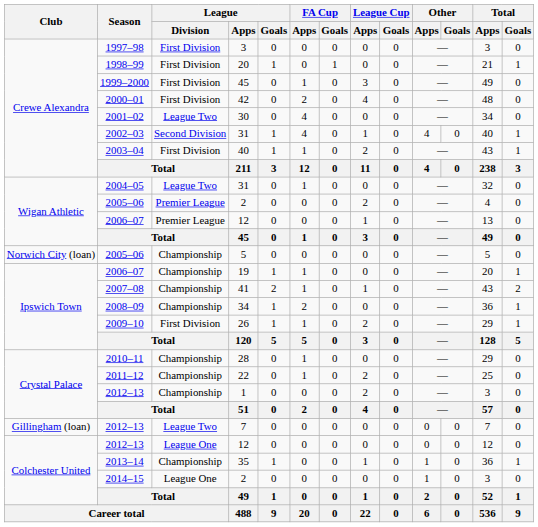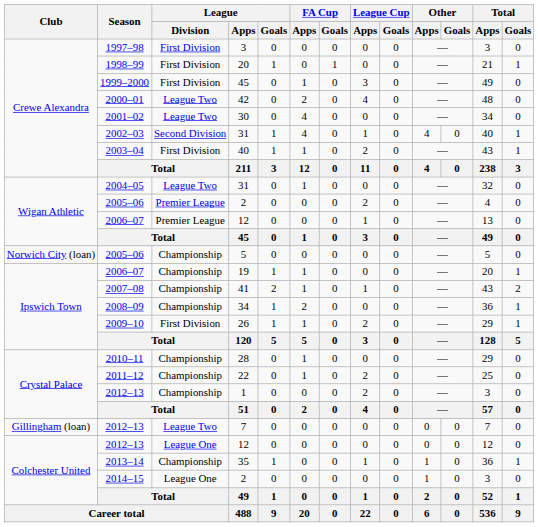42 | League / Division: First Division -> League Two
